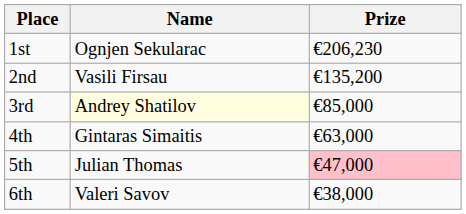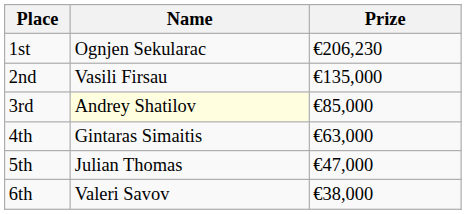2nd | Prize: €135,200 -> €135,000
5th | Prize: pink background -> no background
